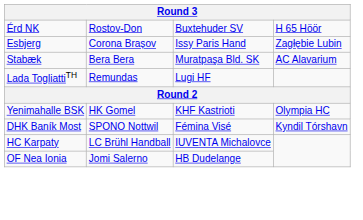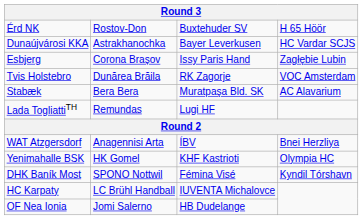+ row: Dunaújvárosi KKA | Astrakhanochka | Bayer Leverkusen | HC Vardar SCJS
+ row: Tvis Holstebro | Dunărea Brăila | RK Zagorje | VOC Amsterdam
+ row: WAT Atzgersdorf | Anagennisi Arta | ÍBV | Bnei Herzliya
